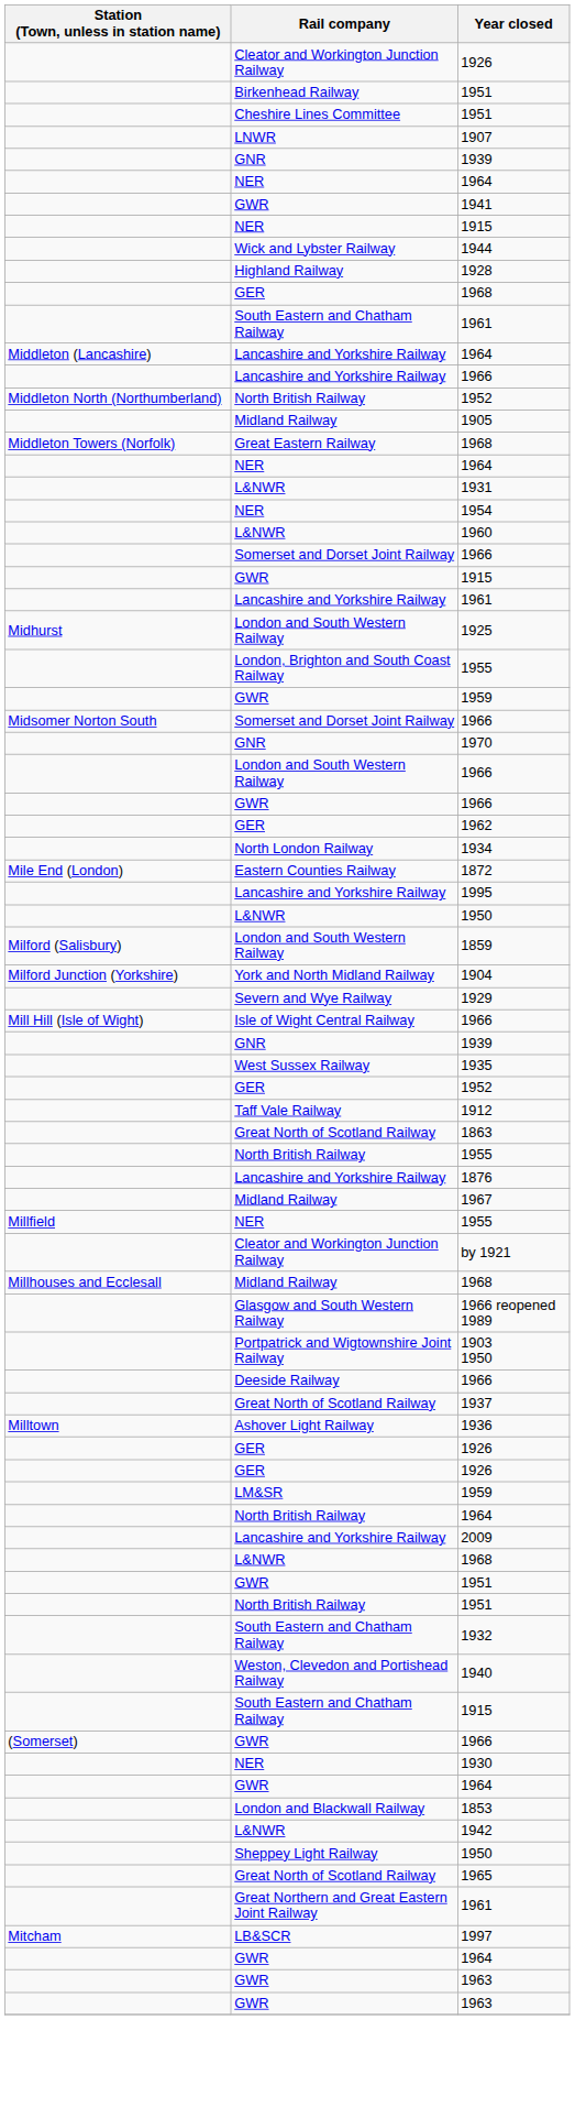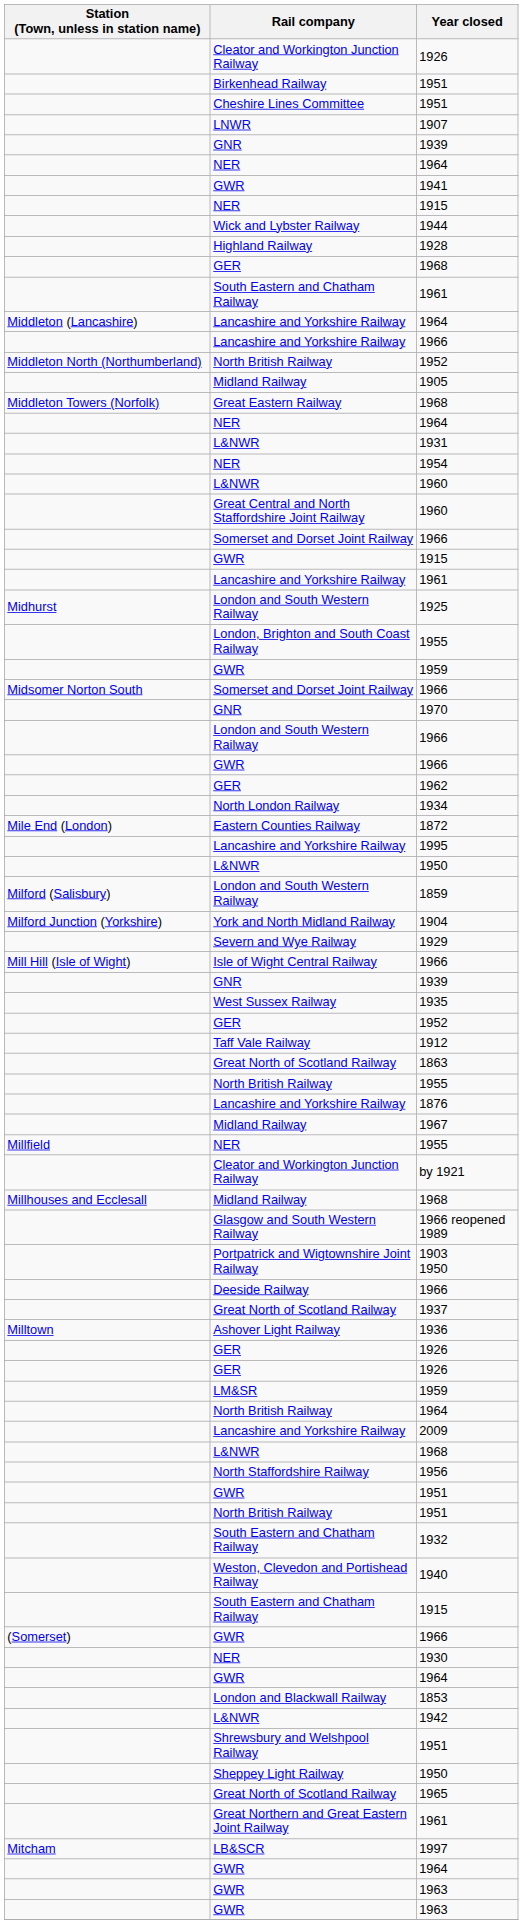+ row: Great Central and North Staffordshire Joint Railway | 1960
+ row: North Staffordshire Railway | 1956
+ row: Shrewsbury and Welshpool Railway | 1951
